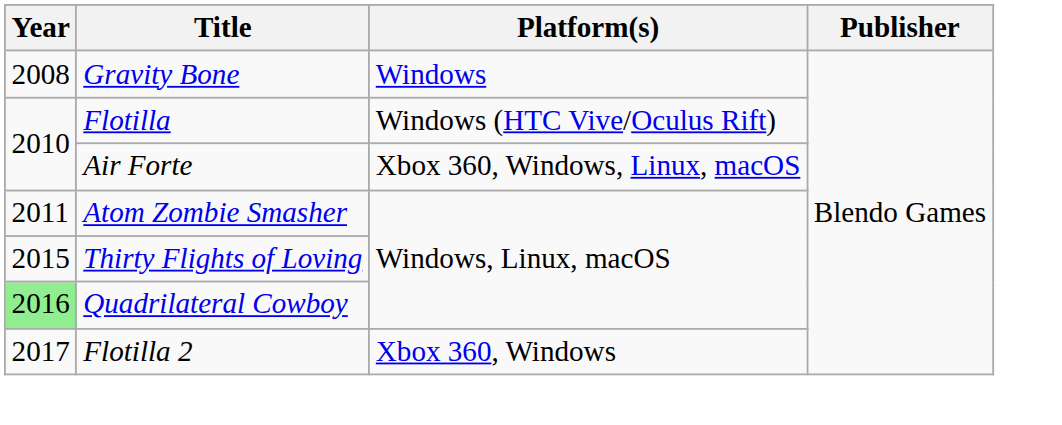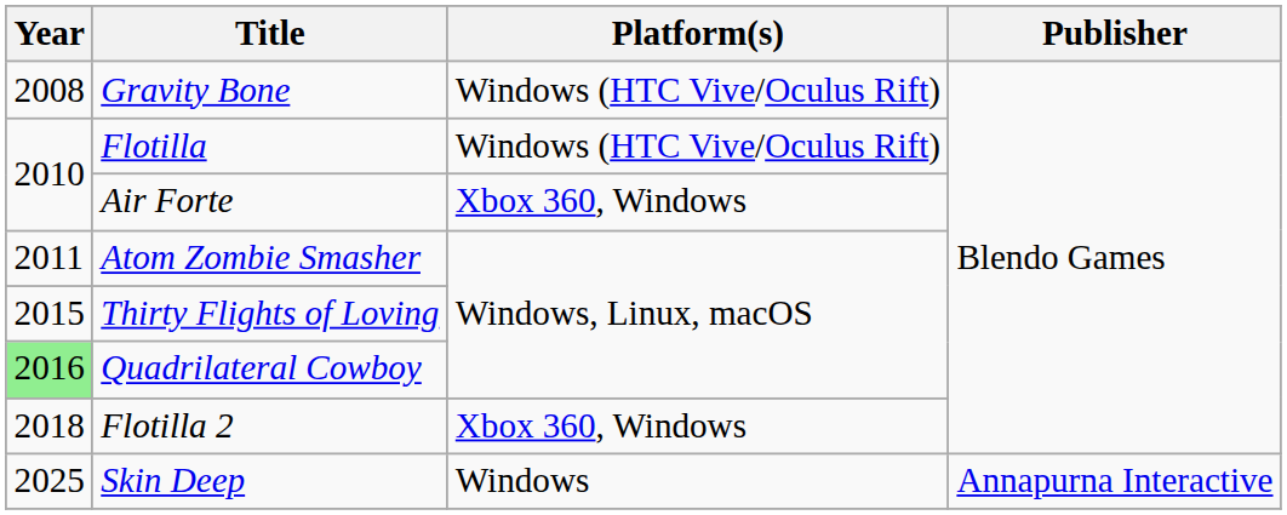Gravity Bone | Platform(s): Windows -> Windows (HTC Vive/Oculus Rift)
Air Forte | Platform(s): Xbox 360, Windows, Linux, macOS -> Xbox 360, Windows
Flotilla 2 | Year: 2017 -> 2018
+ row: 2025 | Skin Deep | Windows | Annapurna Interactive
